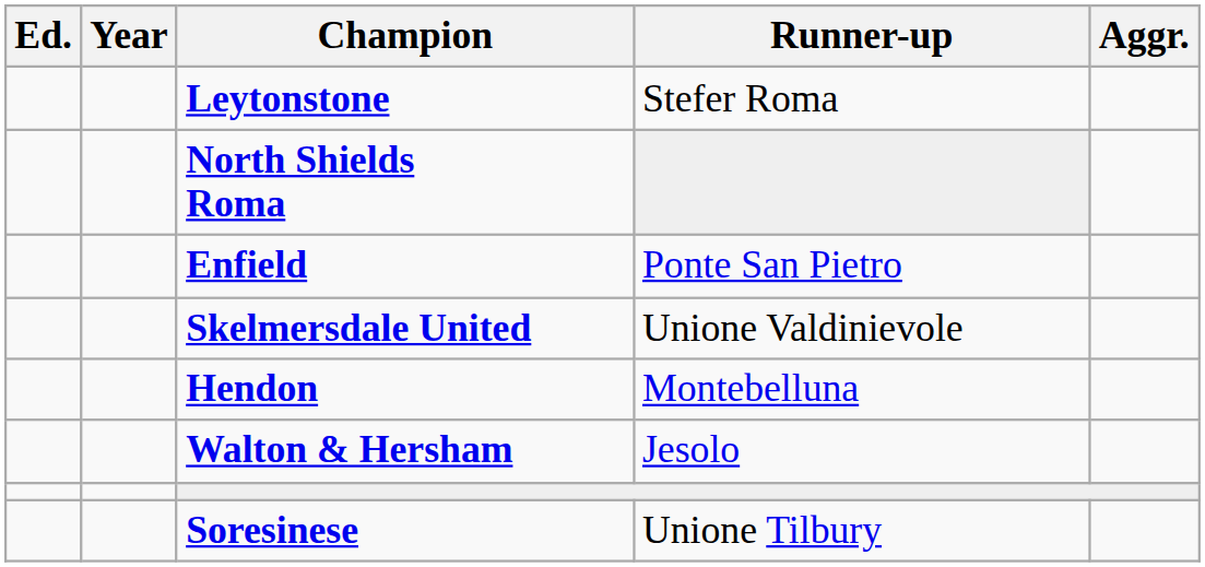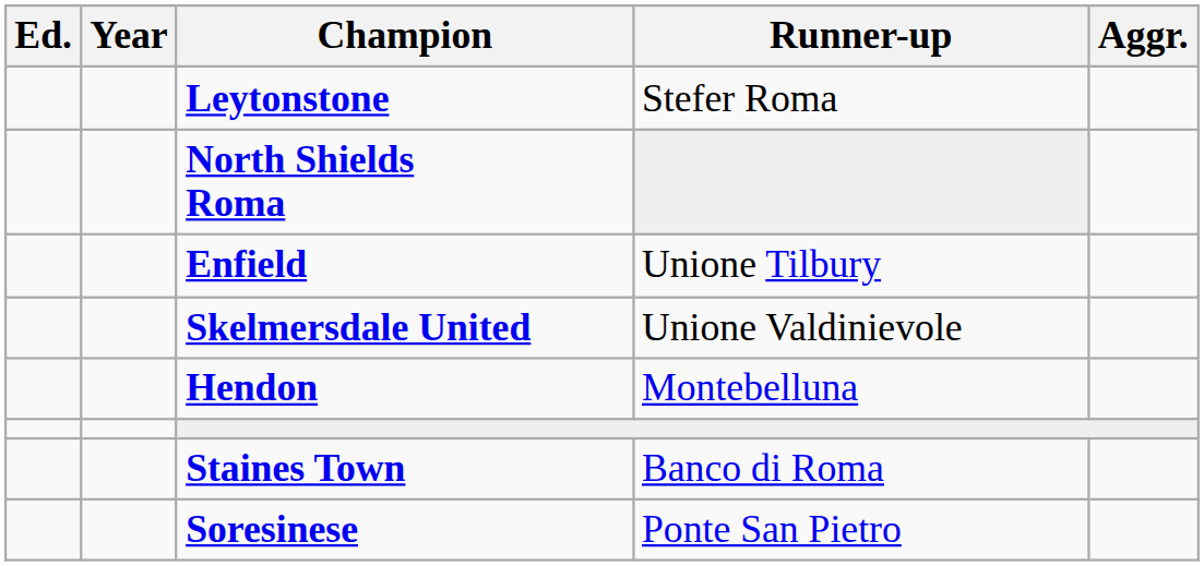Enfield | Runner-up: Ponte San Pietro -> Unione Tilbury
- row: Walton & Hersham | Jesolo
+ row: Staines Town | Banco di Roma
Soresinese | Runner-up: Unione Tilbury -> Ponte San Pietro
